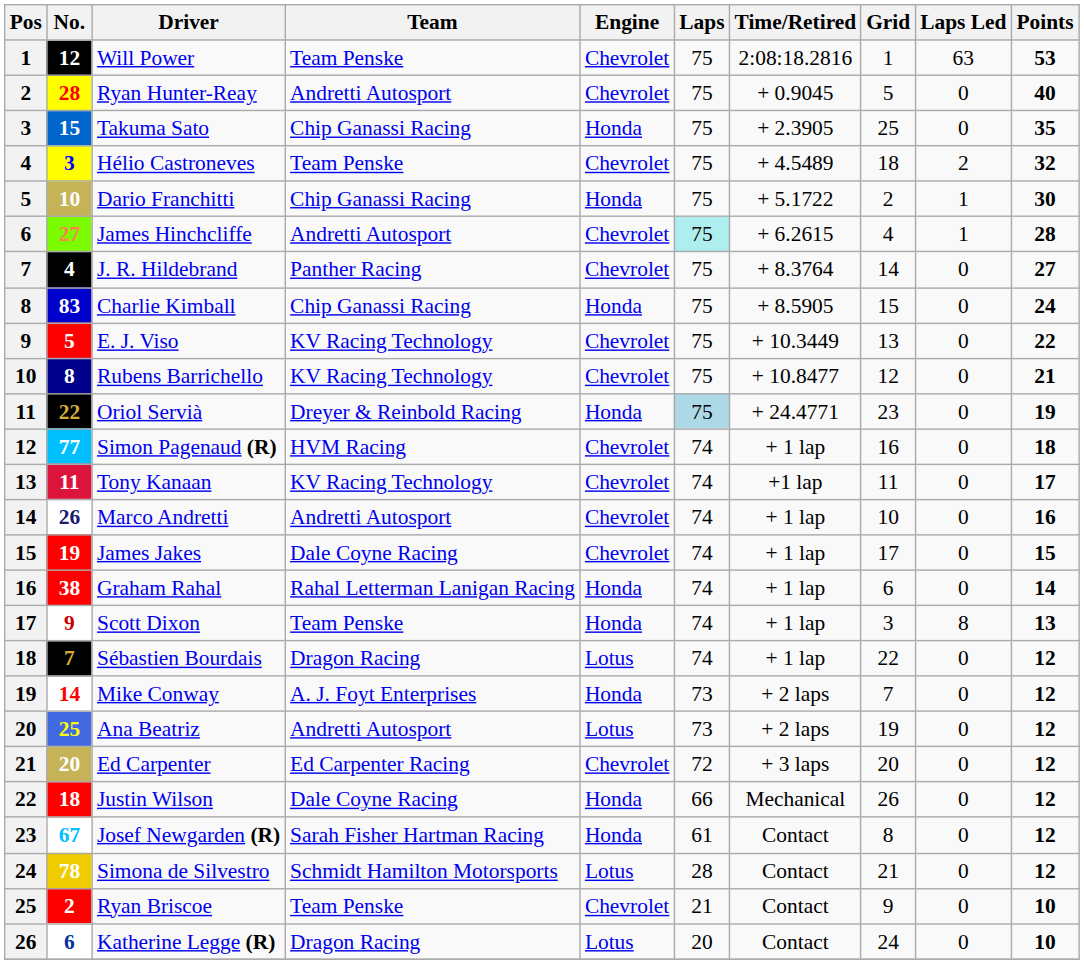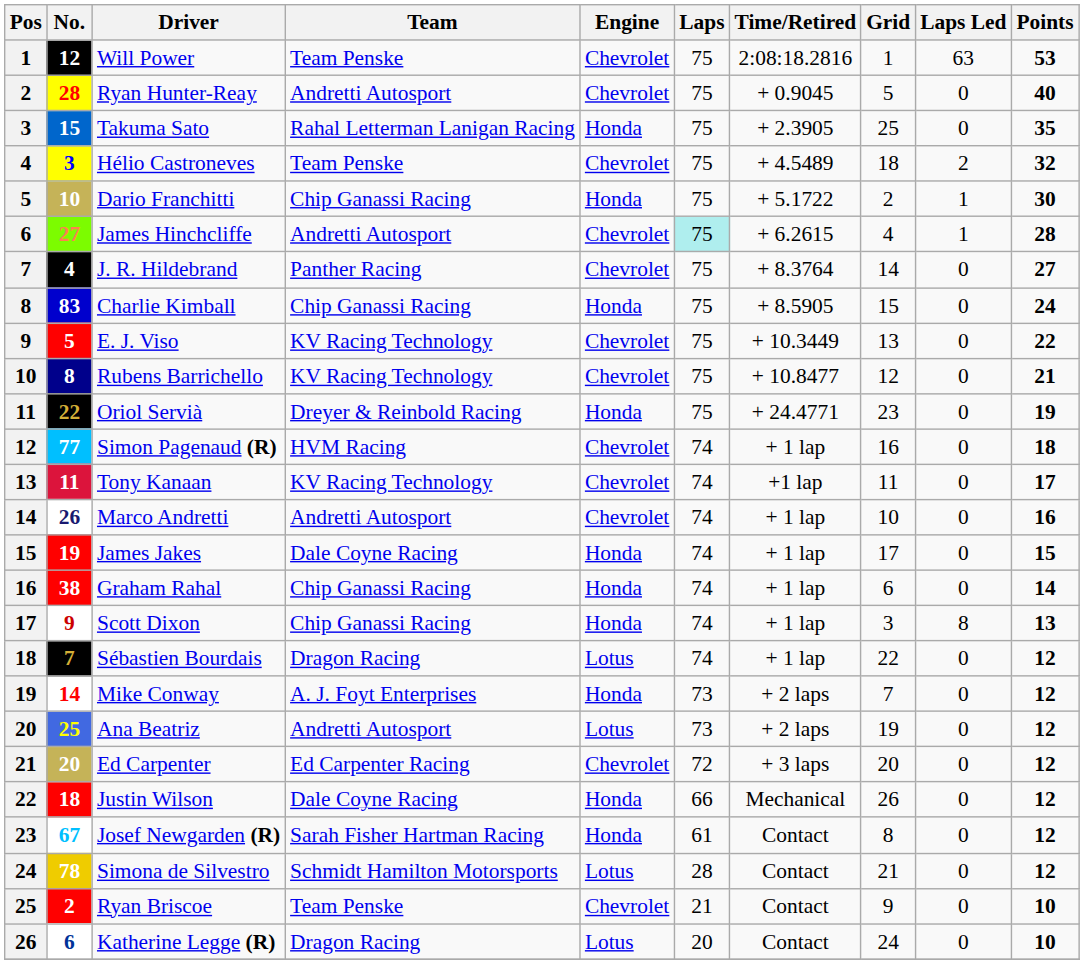Takuma Sato | Team: Chip Ganassi Racing -> Rahal Letterman Lanigan Racing
Oriol Servià | Laps: lightblue background -> no background
James Jakes | Engine: Chevrolet -> Honda
Graham Rahal | Team: Rahal Letterman Lanigan Racing -> Chip Ganassi Racing
Scott Dixon | Team: Team Penske -> Chip Ganassi Racing
